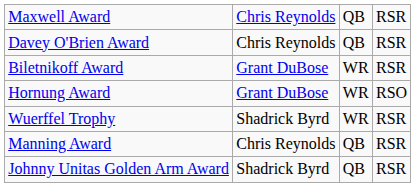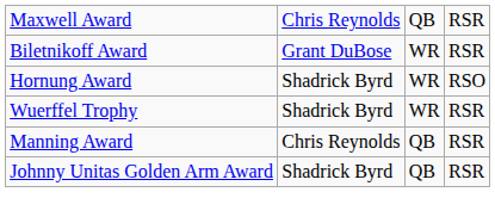- row: Davey O'Brien Award | Chris Reynolds | QB | RSR
Hornung Award | column 2: Grant DuBose -> Shadrick Byrd
